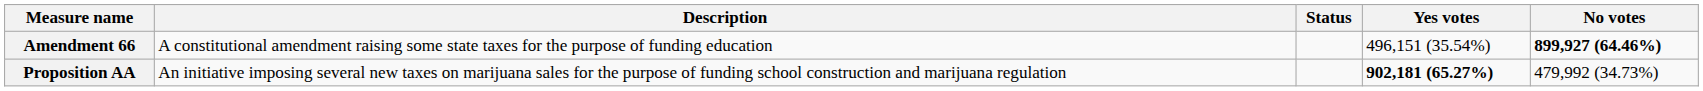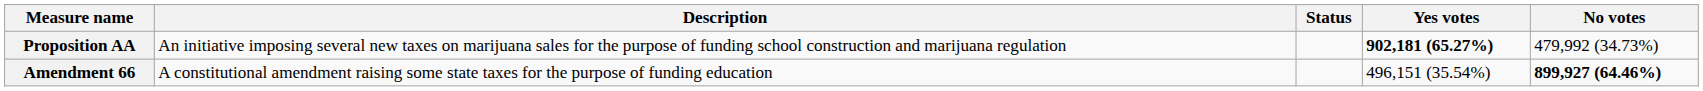rows swapped: Proposition AA <-> Amendment 66
